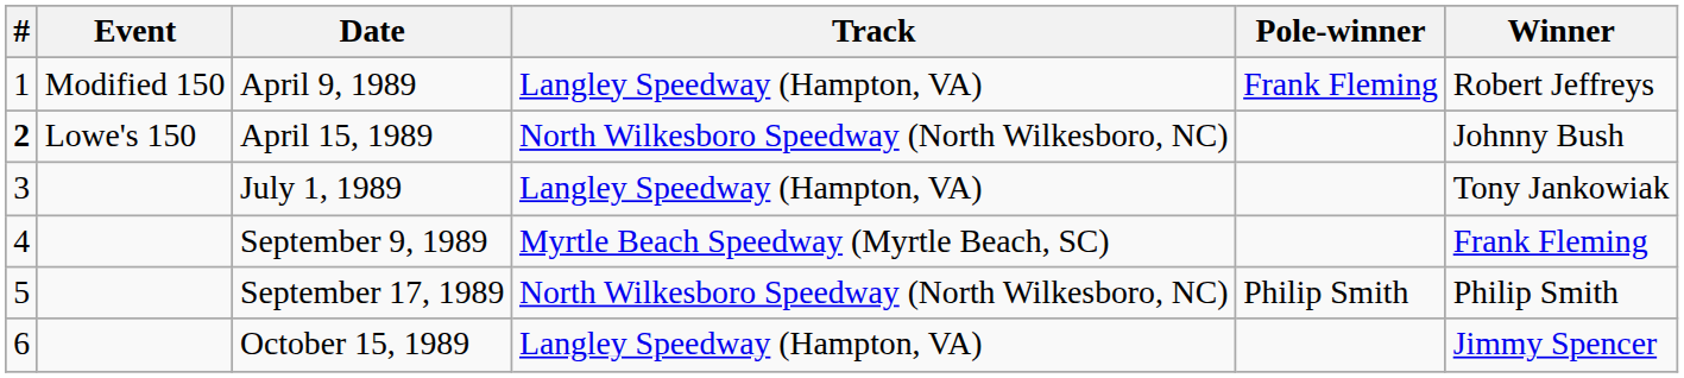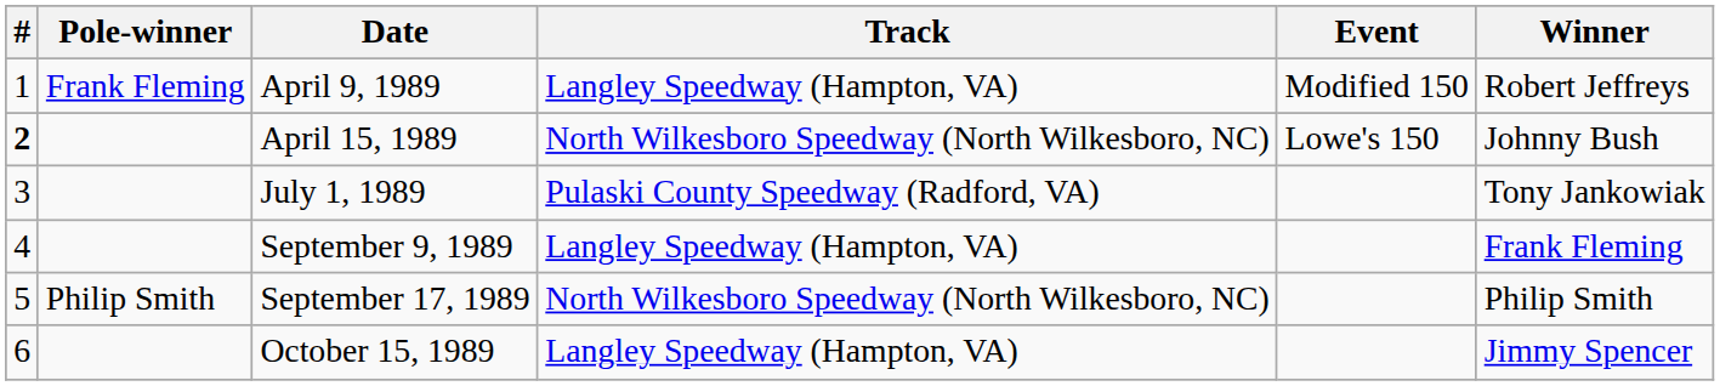columns swapped: Event <-> Pole-winner
July 1, 1989 | Track: Langley Speedway (Hampton, VA) -> Pulaski County Speedway (Radford, VA)
September 9, 1989 | Track: Myrtle Beach Speedway (Myrtle Beach, SC) -> Langley Speedway (Hampton, VA)
